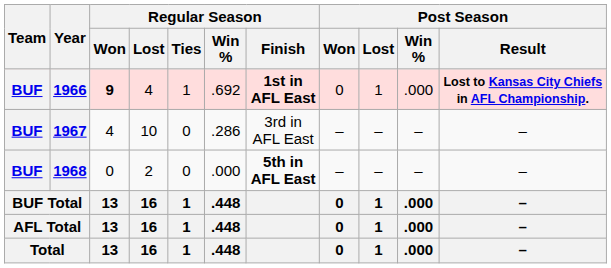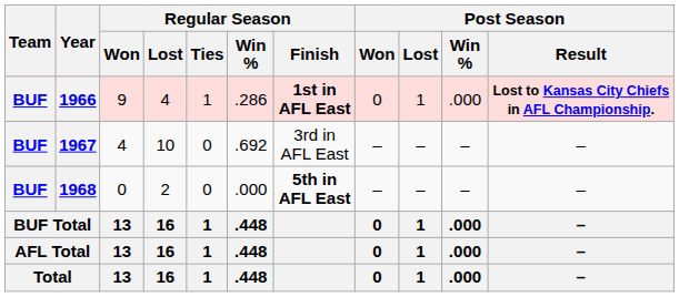1966 | Regular Season / Won: bold -> normal
1966 | Regular Season / Win %: .692 -> .286
1967 | Regular Season / Win %: .286 -> .692
